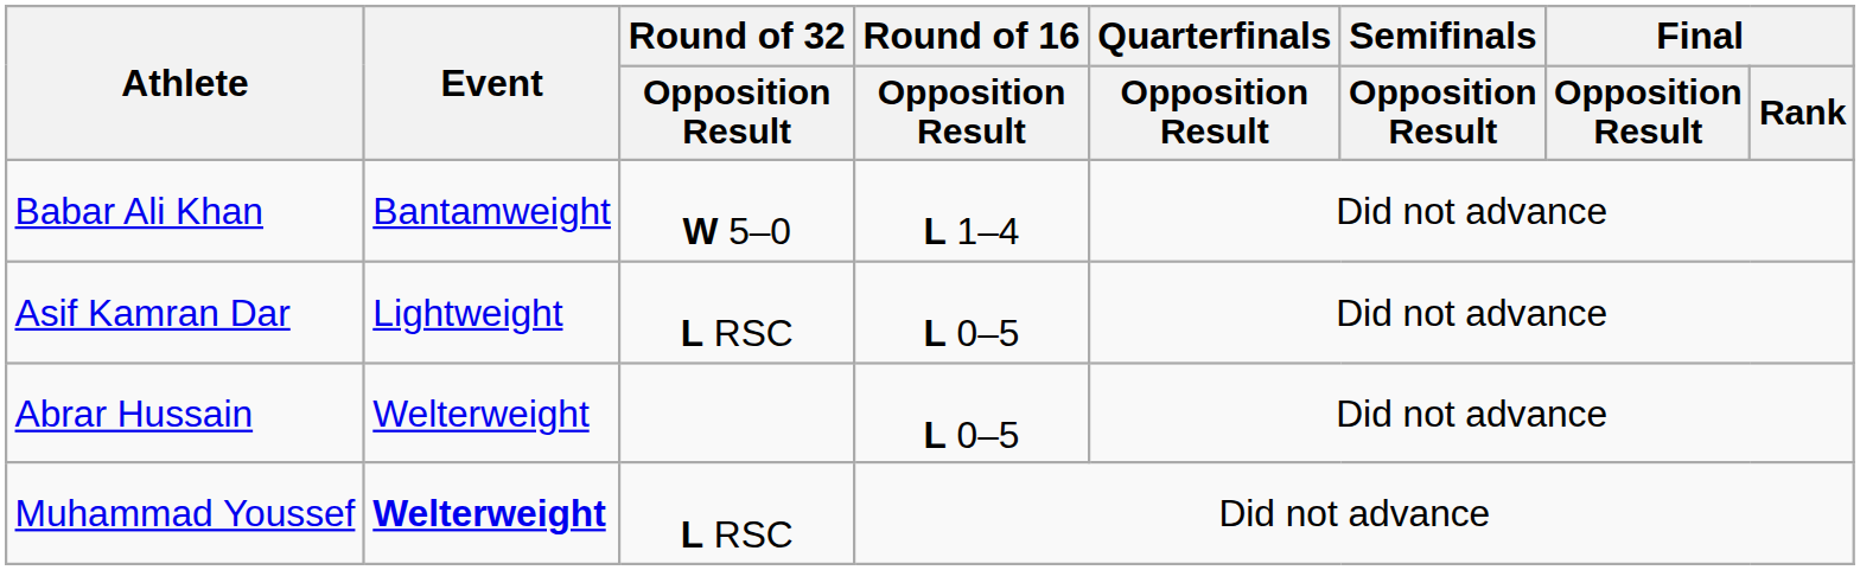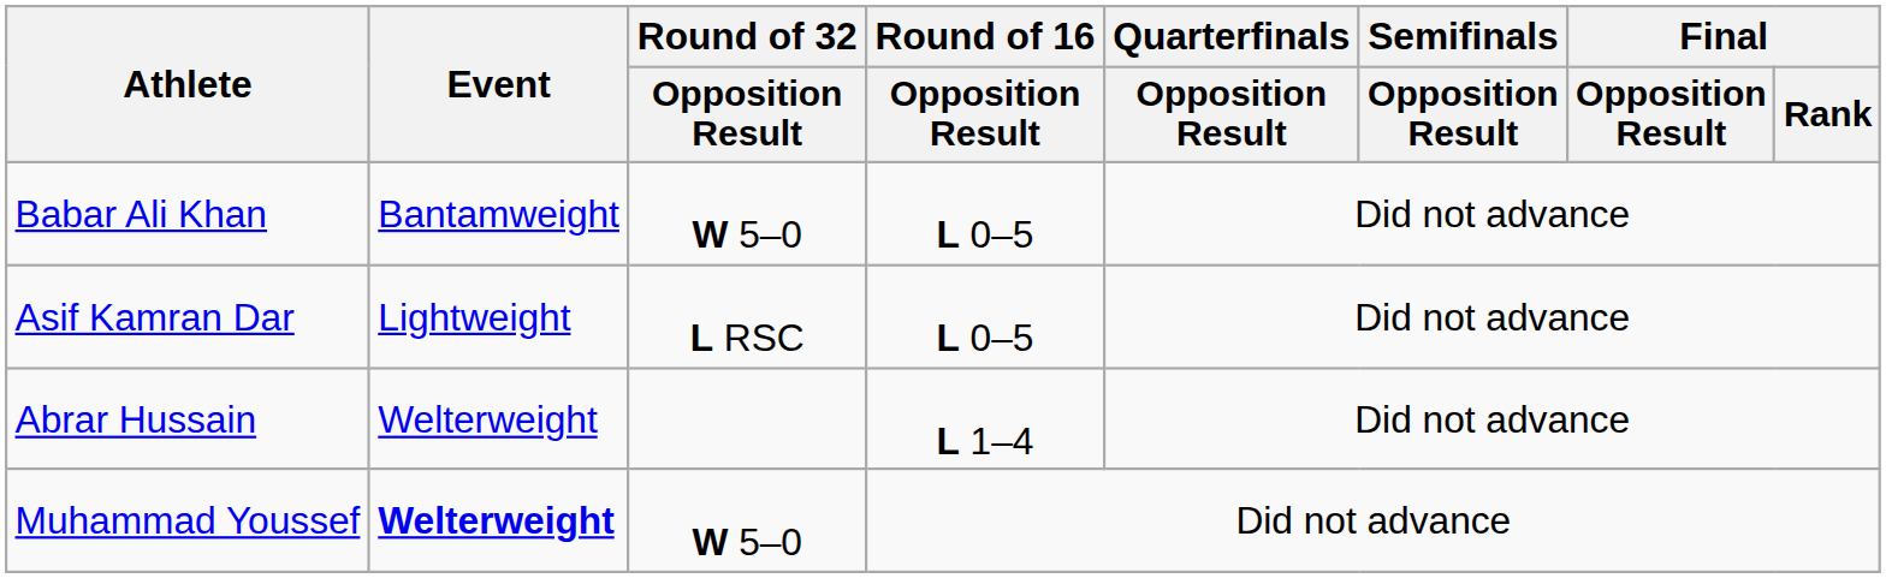Babar Ali Khan | Round of 16 / Opposition Result: L 1–4 -> L 0–5
Abrar Hussain | Round of 16 / Opposition Result: L 0–5 -> L 1–4
Muhammad Youssef | Round of 32 / Opposition Result: L RSC -> W 5–0
